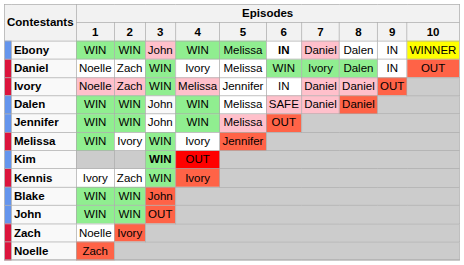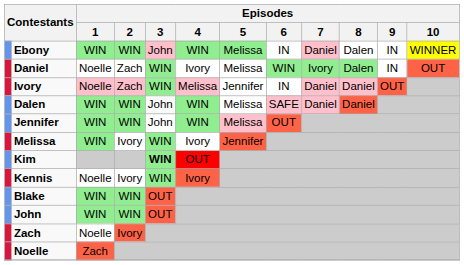Ebony | Episodes / 6: bold -> normal
Kennis | Episodes / 1: Ivory -> Noelle
Kennis | Episodes / 2: Zach -> Ivory
Blake | Episodes / 3: John -> OUT
